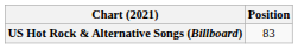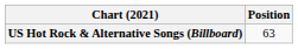US Hot Rock & Alternative Songs (Billboard) | Position: 83 -> 63
